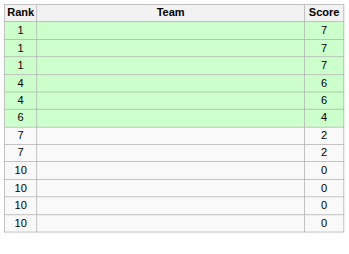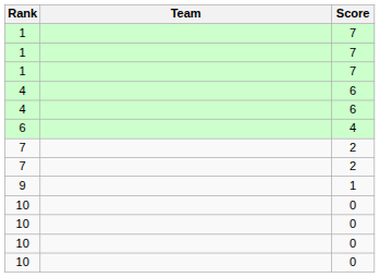+ row: 9 | 1
